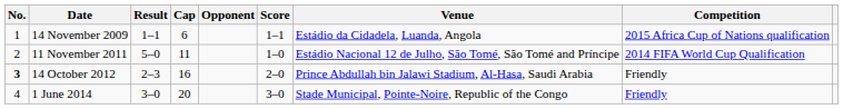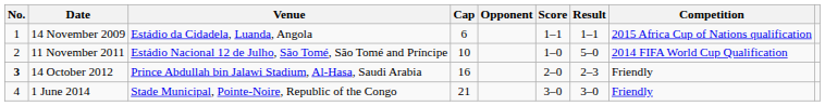columns swapped: Venue <-> Result
11 November 2011 | Cap: 11 -> 10
1 June 2014 | Cap: 20 -> 21
